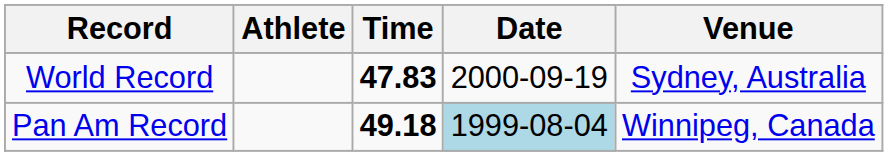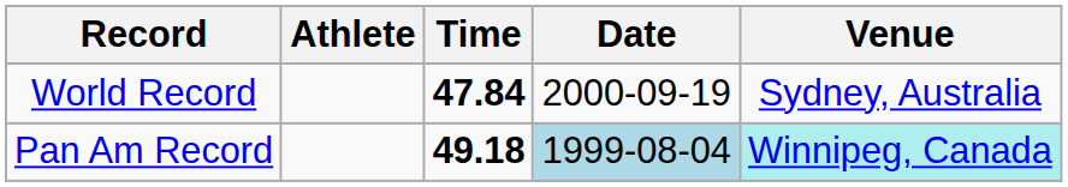World Record | Time: 47.83 -> 47.84
Pan Am Record | Venue: no background -> paleturquoise background
